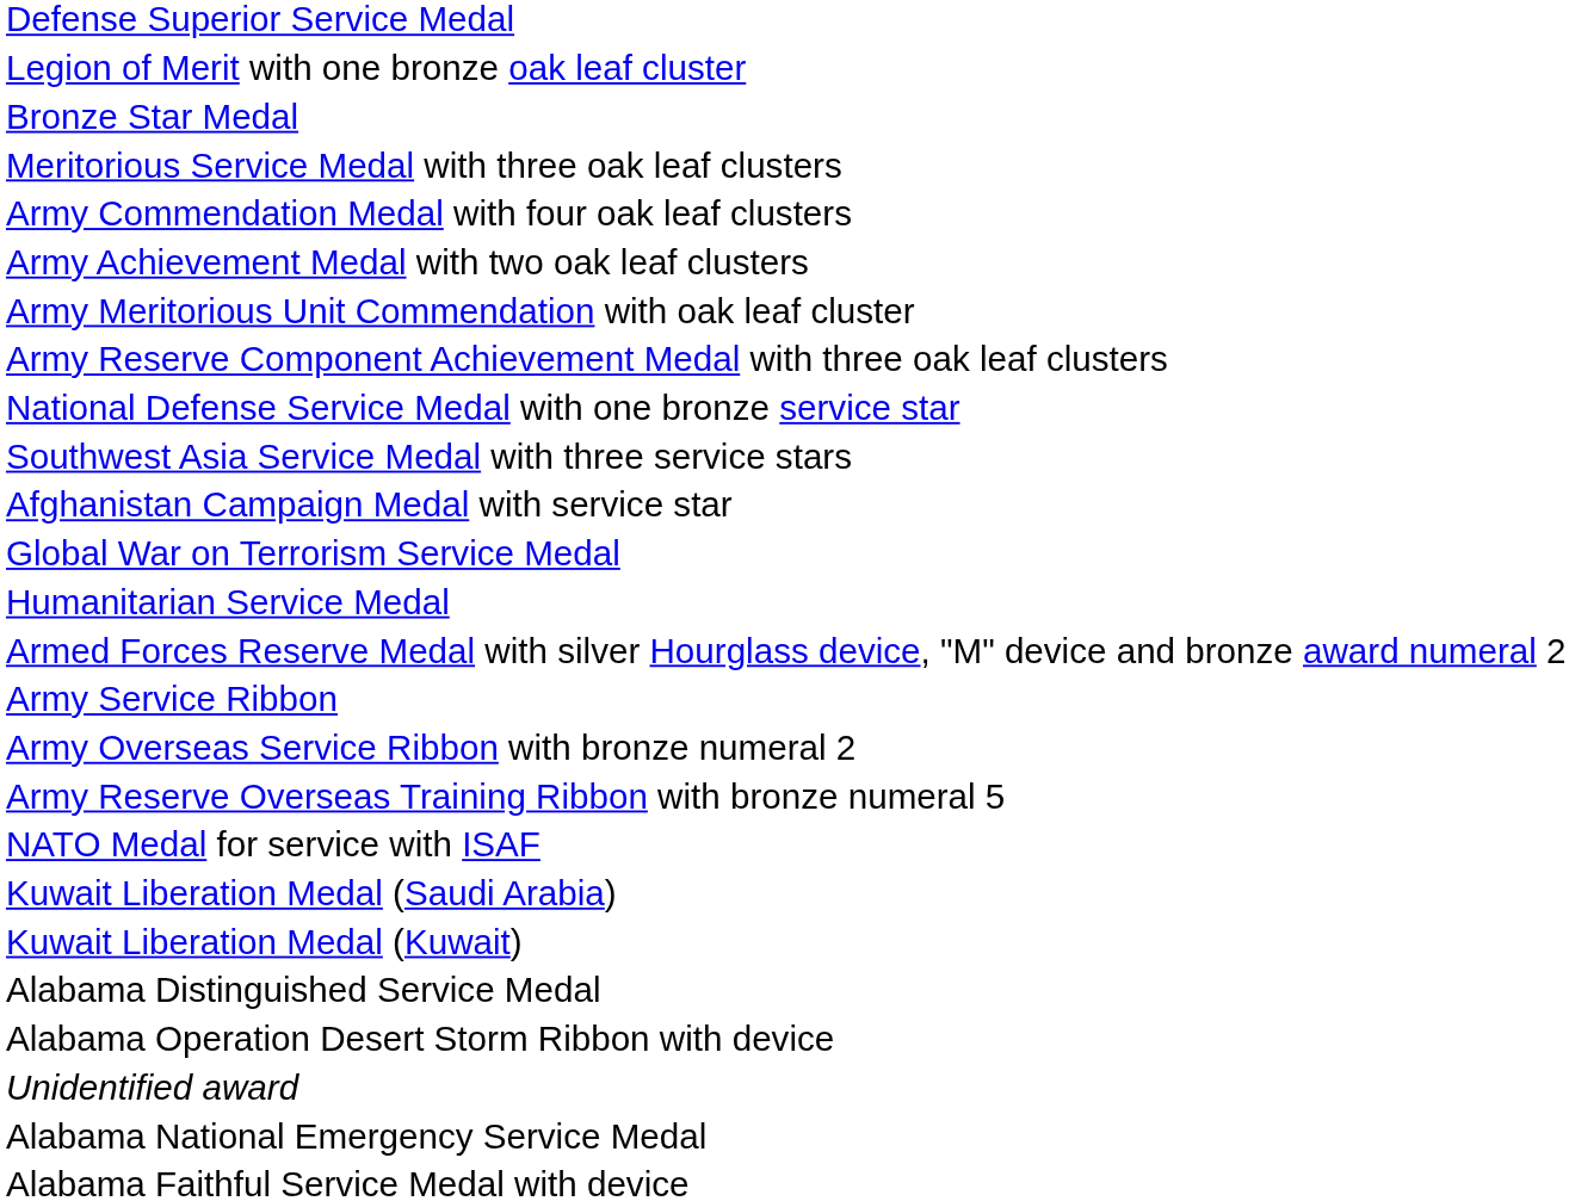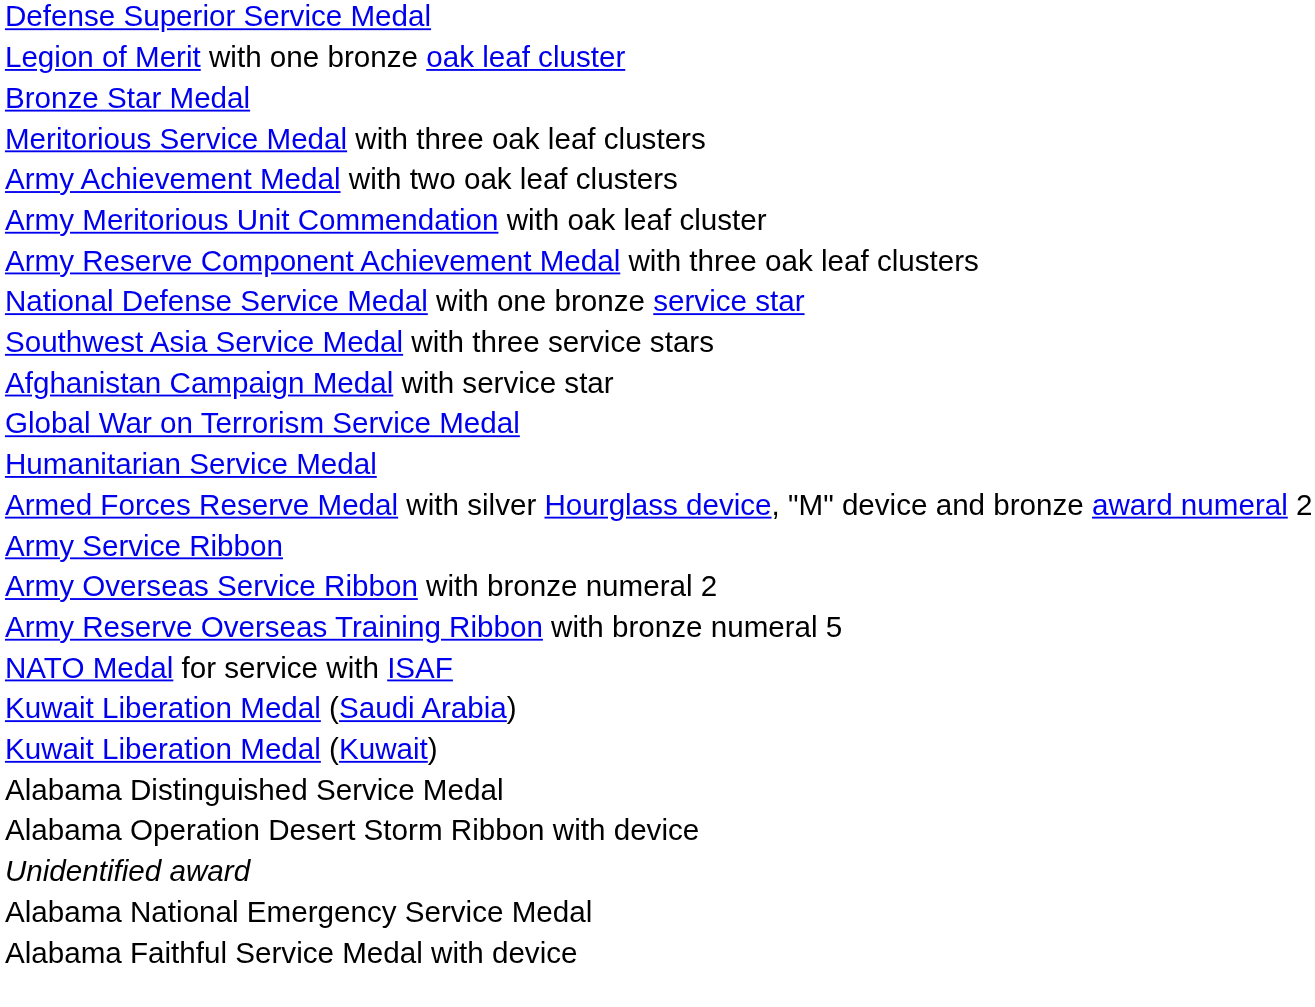- row: Army Commendation Medal with four oak leaf clusters
